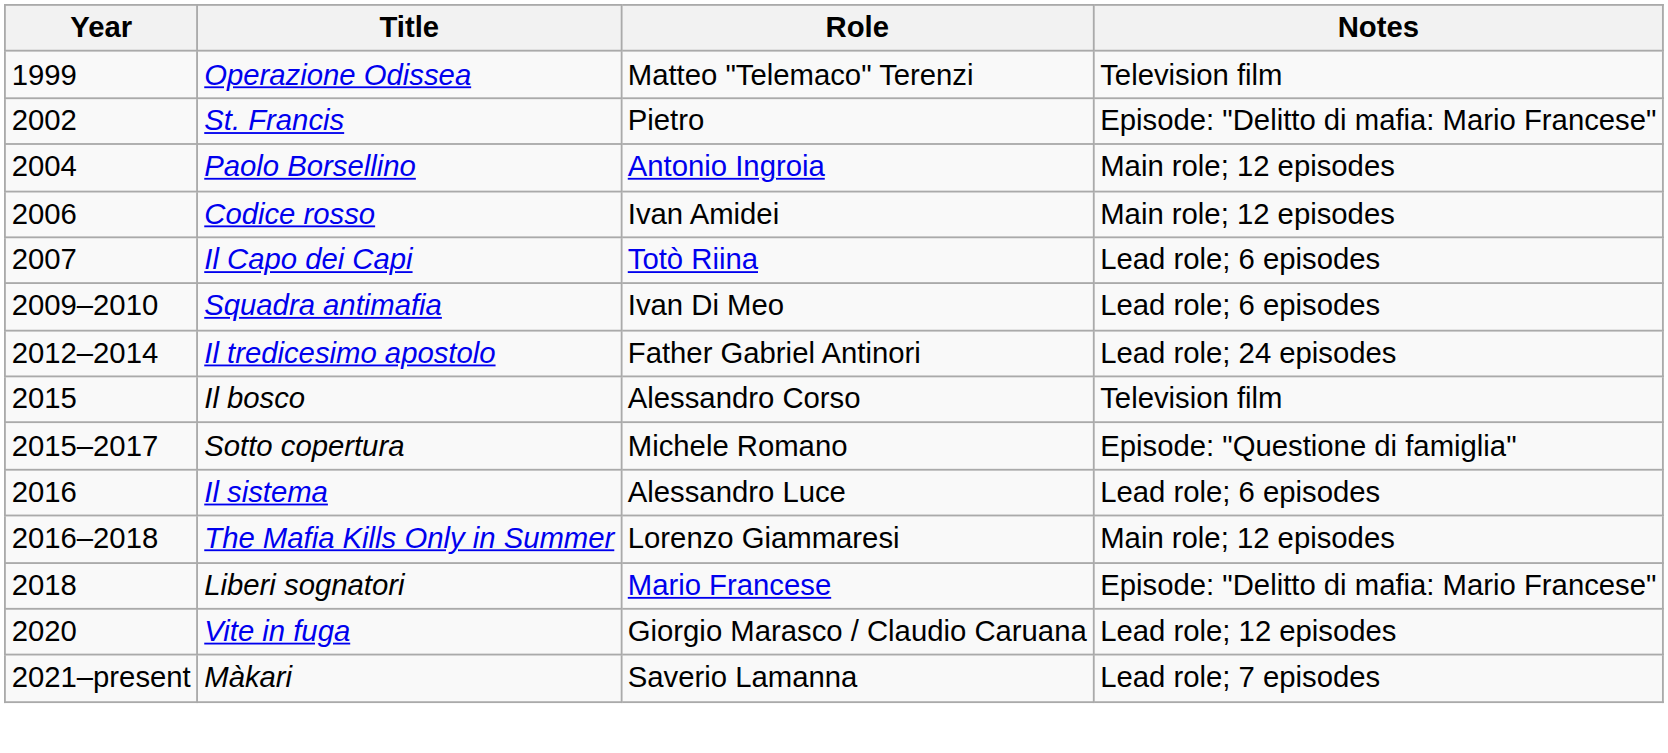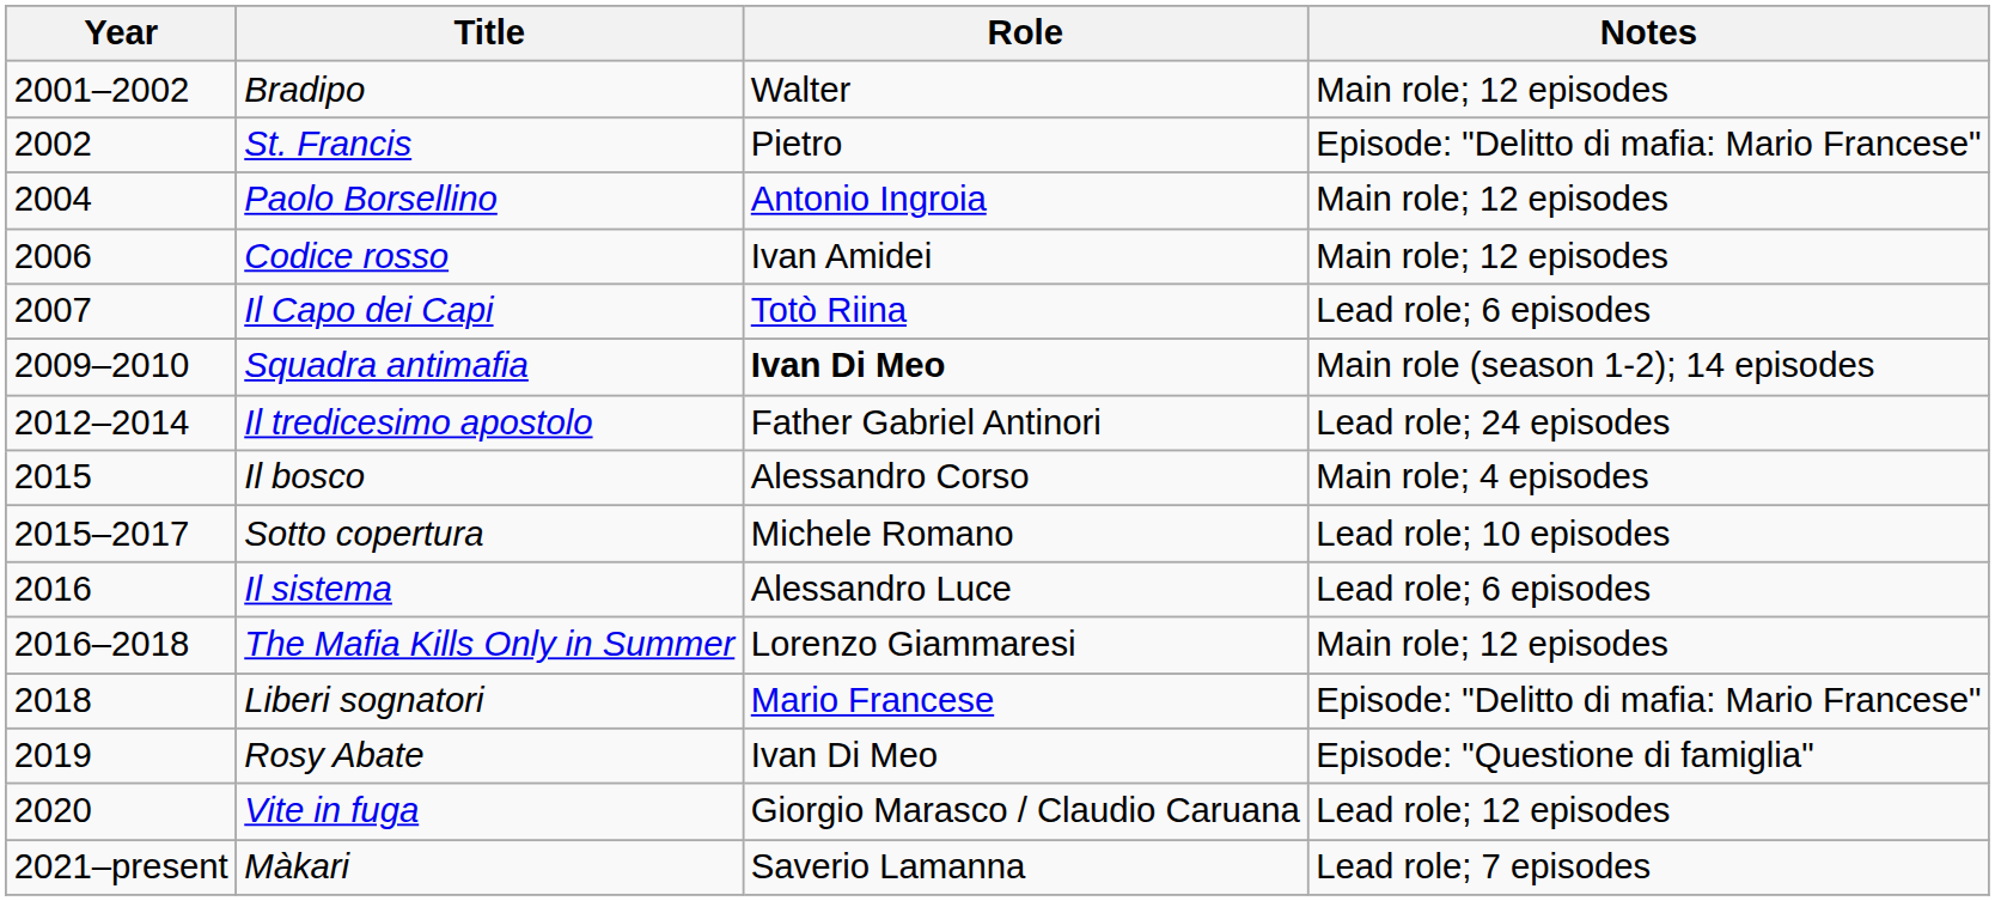- row: 1999 | Operazione Odissea | Matteo "Telemaco" Terenzi | Television film
+ row: 2001–2002 | Bradipo | Walter | Main role; 12 episodes
Squadra antimafia | Role: normal -> bold
Squadra antimafia | Notes: Lead role; 6 episodes -> Main role (season 1-2); 14 episodes
Il bosco | Notes: Television film -> Main role; 4 episodes
Sotto copertura | Notes: Episode: "Questione di famiglia" -> Lead role; 10 episodes
+ row: 2019 | Rosy Abate | Ivan Di Meo | Episode: "Questione di famiglia"
